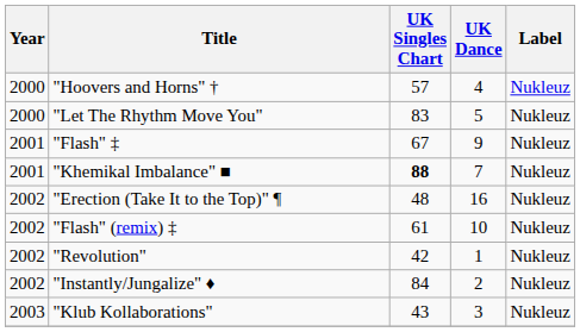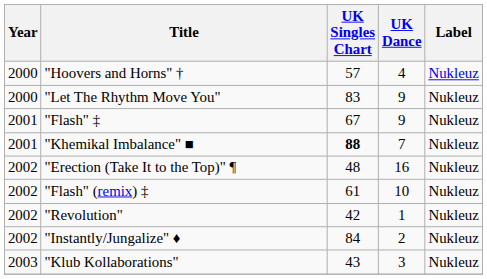"Let The Rhythm Move You" | UK Dance: 5 -> 9
